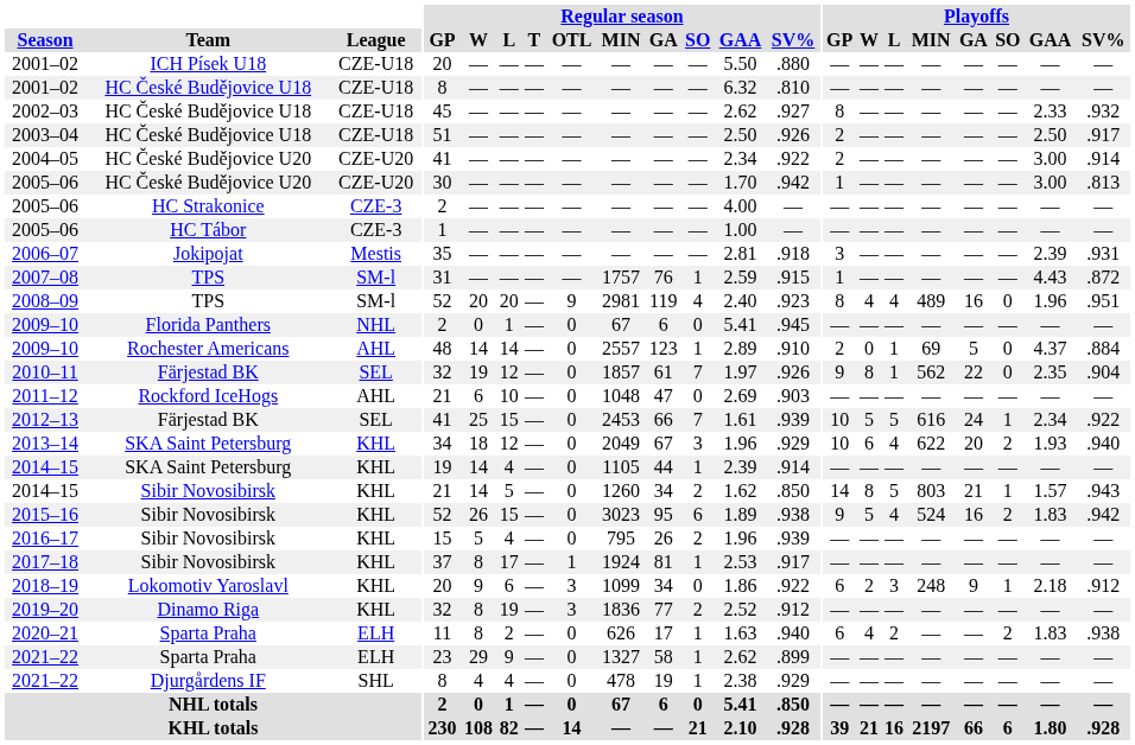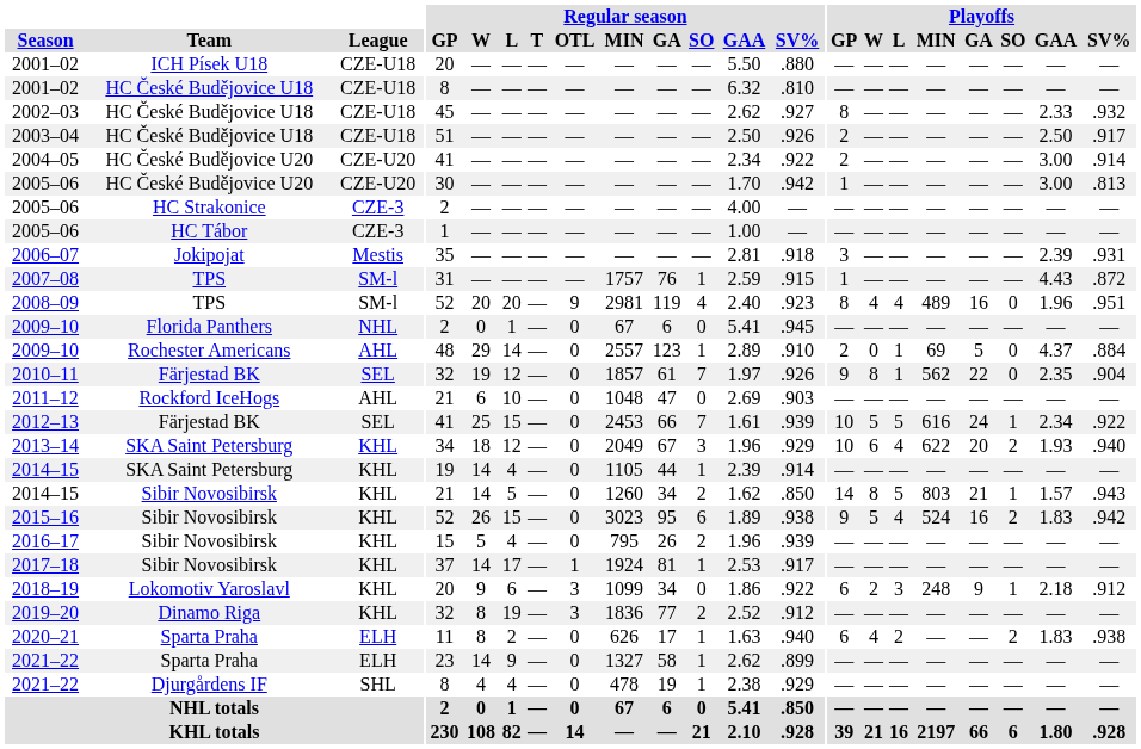2009–10 / Rochester Americans | Regular season / W: 14 -> 29
2017–18 | Regular season / W: 8 -> 14
2021–22 / Sparta Praha | Regular season / W: 29 -> 14
